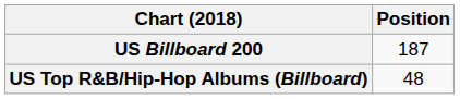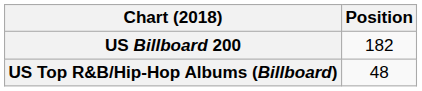US Billboard 200 | Position: 187 -> 182
